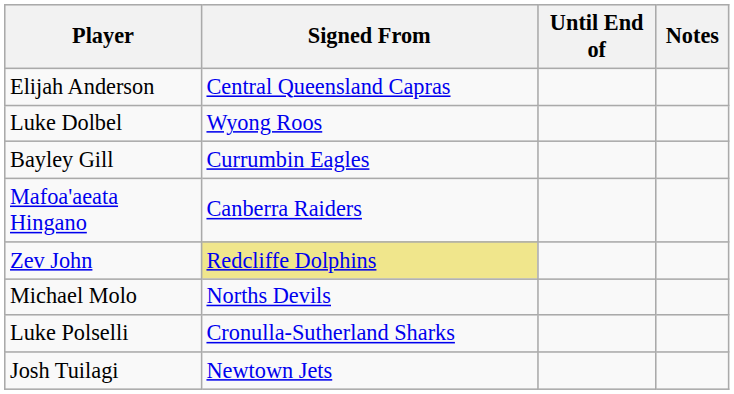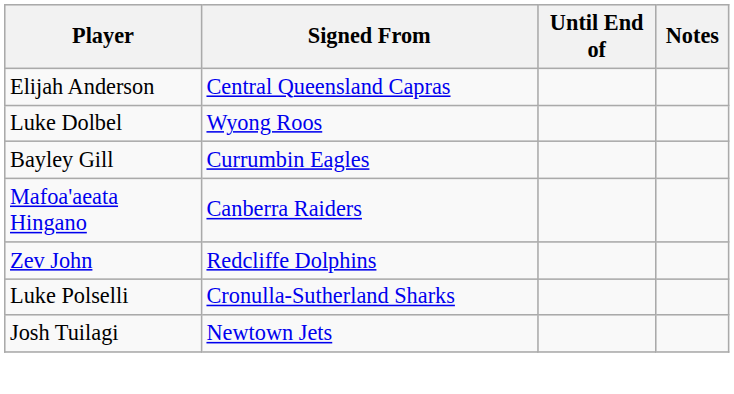Zev John | Signed From: khaki background -> no background
- row: Michael Molo | Norths Devils
